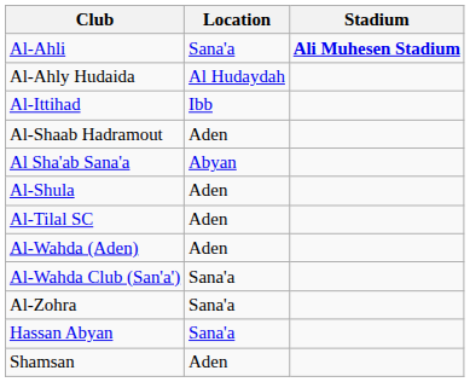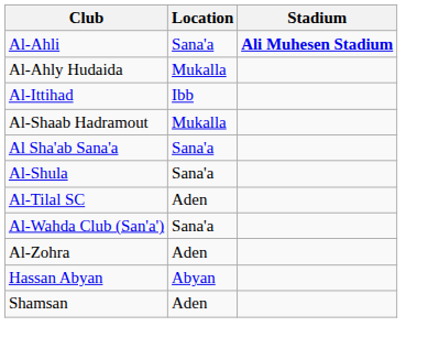Al-Ahly Hudaida | Location: Al Hudaydah -> Mukalla
Al-Shaab Hadramout | Location: Aden -> Mukalla
Al Sha'ab Sana'a | Location: Abyan -> Sana'a
Al-Shula | Location: Aden -> Sana'a
- row: Al-Wahda (Aden) | Aden
Al-Zohra | Location: Sana'a -> Aden
Hassan Abyan | Location: Sana'a -> Abyan
